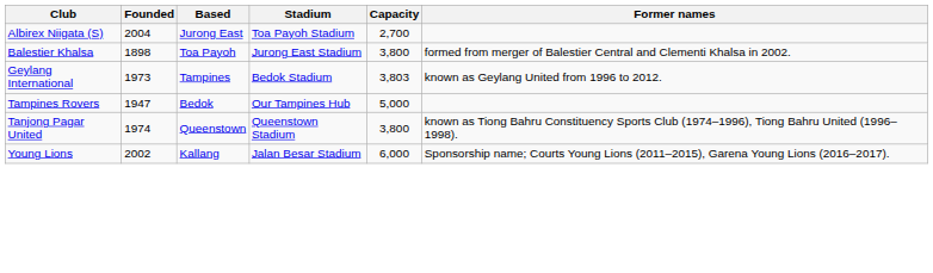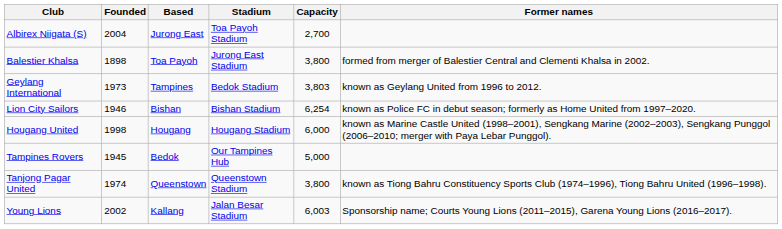+ row: Lion City Sailors | 1946 | Bishan | Bishan Stadium | 6,254 | known as Police FC in debut season; formerly as Home United from 1997–2020.
+ row: Hougang United | 1998 | Hougang | Hougang Stadium | 6,000 | known as Marine Castle United (1998–2001), Sengkang Marine (2002–2003), Sengkang Punggol (2006–2010; merger with Paya Lebar Punggol).
Tampines Rovers | Founded: 1947 -> 1945
Young Lions | Capacity: 6,000 -> 6,003
